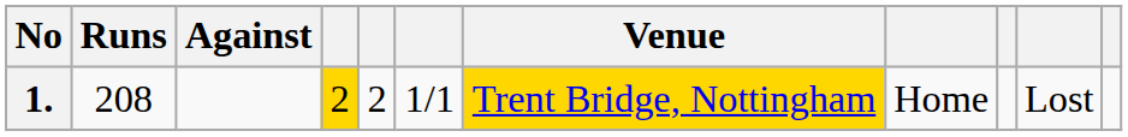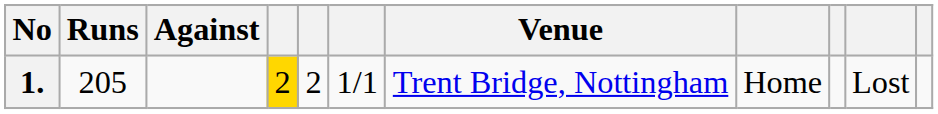1. | Runs: 208 -> 205
1. | Venue: gold background -> no background
